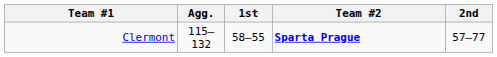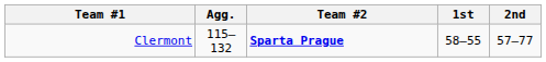columns swapped: Team #2 <-> 1st
